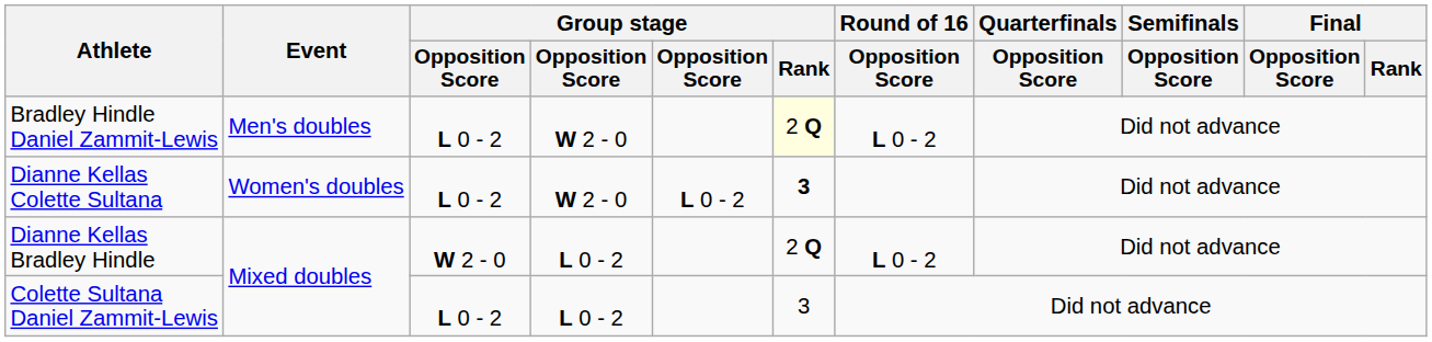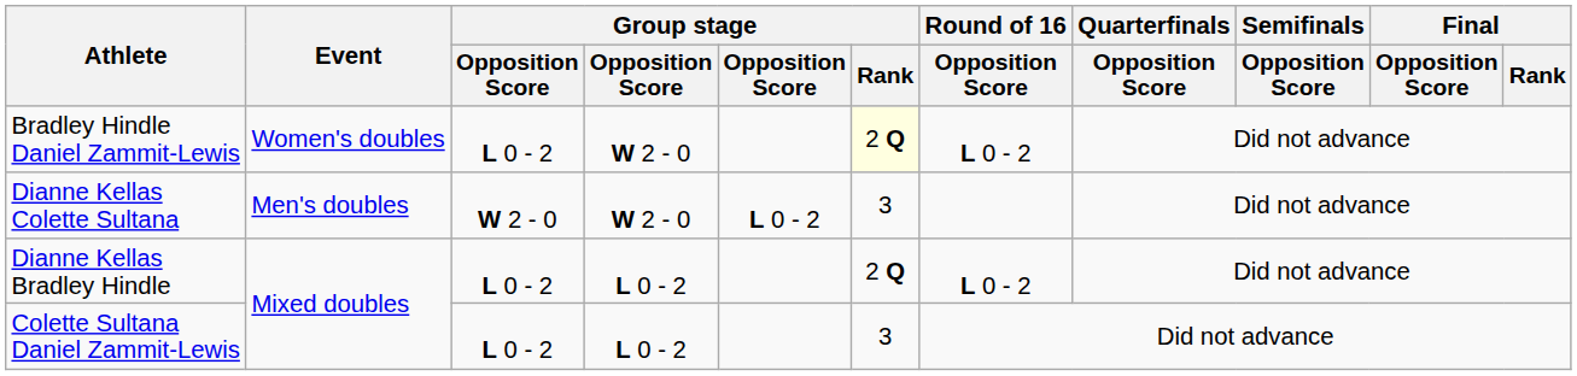Bradley Hindle Daniel Zammit-Lewis | Event: Men's doubles -> Women's doubles
Dianne Kellas Colette Sultana | Event: Women's doubles -> Men's doubles
Dianne Kellas Colette Sultana | column 3: L 0 - 2 -> W 2 - 0
Dianne Kellas Colette Sultana | Group stage / Rank: bold -> normal
Dianne Kellas Bradley Hindle | column 3: W 2 - 0 -> L 0 - 2
